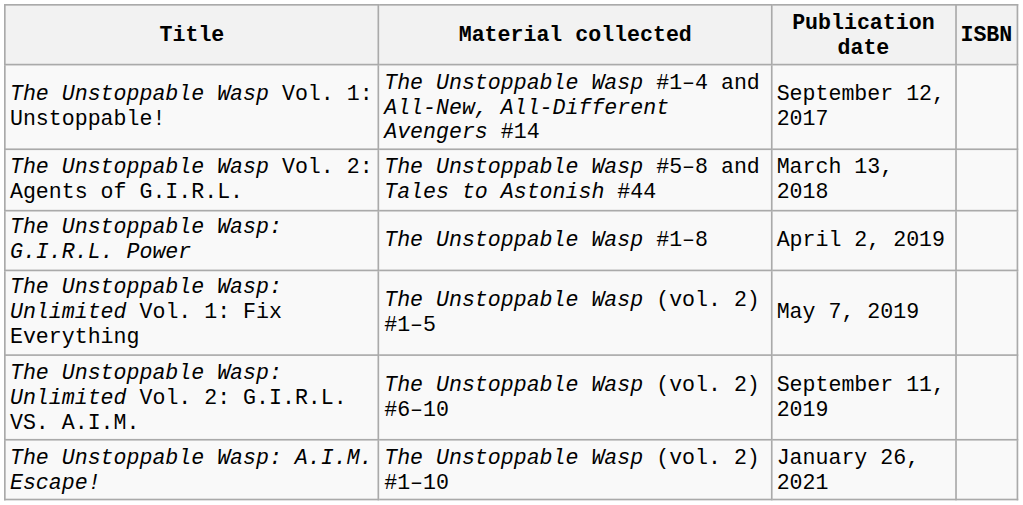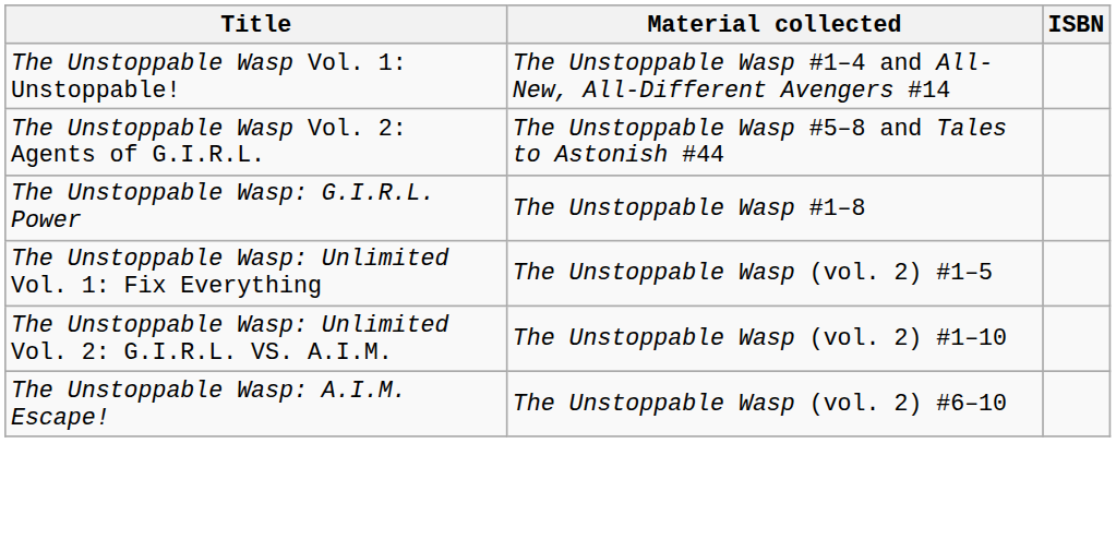- column: Publication date | September 12, 2017 | March 13, 2018 | April 2, 2019 | May 7, 2019 | September 11, 2019 | January 26, 2021
The Unstoppable Wasp: Unlimited Vol. 2: G.I.R.L. VS. A.I.M. | Material collected: The Unstoppable Wasp (vol. 2) #6–10 -> The Unstoppable Wasp (vol. 2) #1–10
The Unstoppable Wasp: A.I.M. Escape! | Material collected: The Unstoppable Wasp (vol. 2) #1–10 -> The Unstoppable Wasp (vol. 2) #6–10
